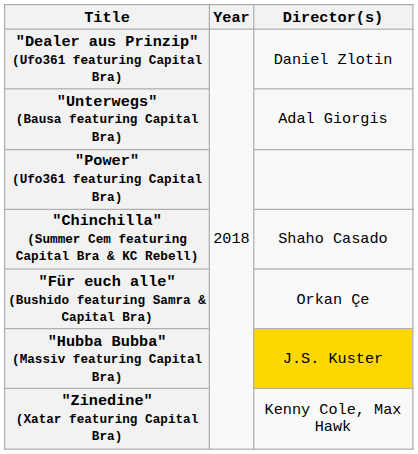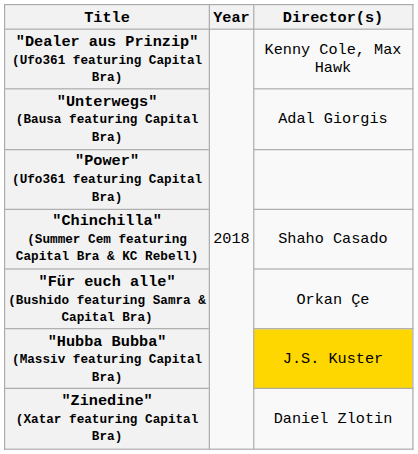"Dealer aus Prinzip" (Ufo361 featuring Capital Bra) | Director(s): Daniel Zlotin -> Kenny Cole, Max Hawk
"Zinedine" (Xatar featuring Capital Bra) | Director(s): Kenny Cole, Max Hawk -> Daniel Zlotin
